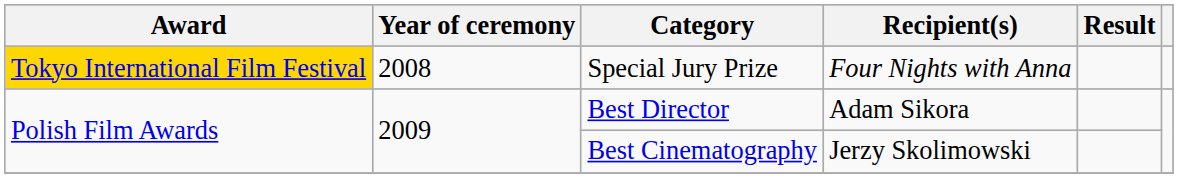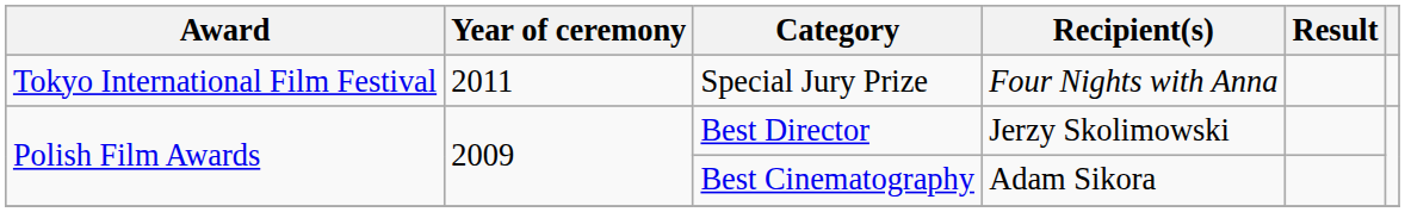Special Jury Prize | Award: gold background -> no background
Special Jury Prize | Year of ceremony: 2008 -> 2011
Best Director | Recipient(s): Adam Sikora -> Jerzy Skolimowski
Best Cinematography | Recipient(s): Jerzy Skolimowski -> Adam Sikora
